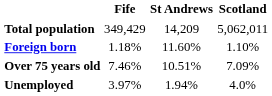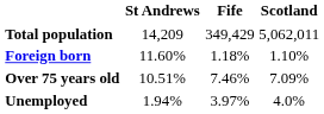columns swapped: St Andrews <-> Fife
